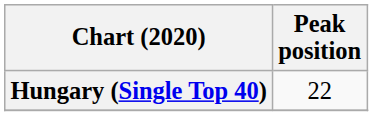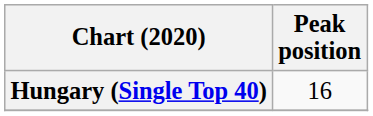Hungary (Single Top 40) | Peak position: 22 -> 16
